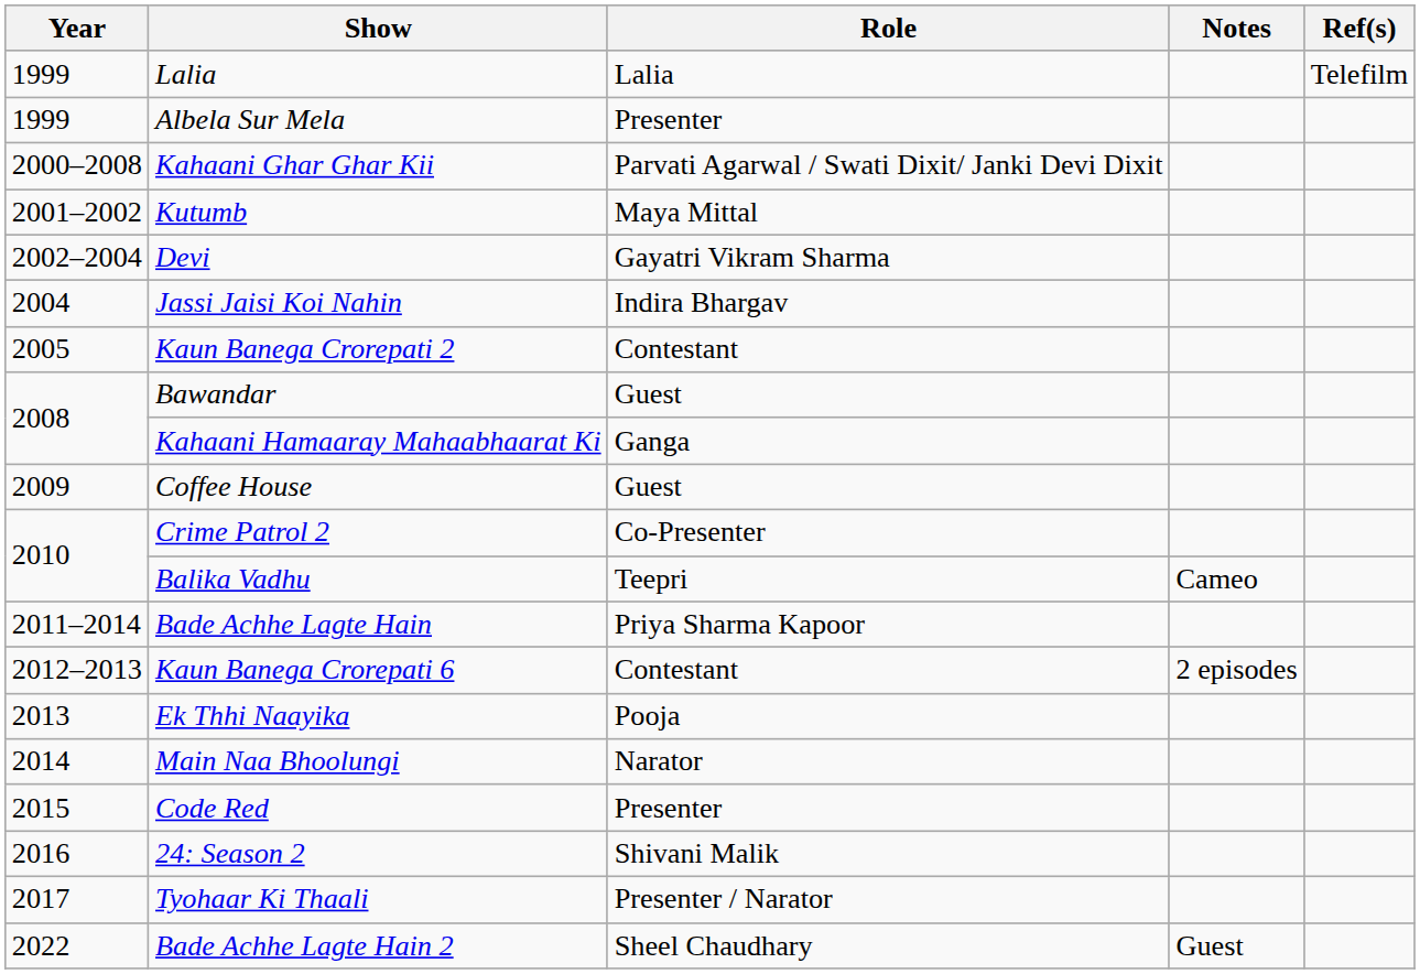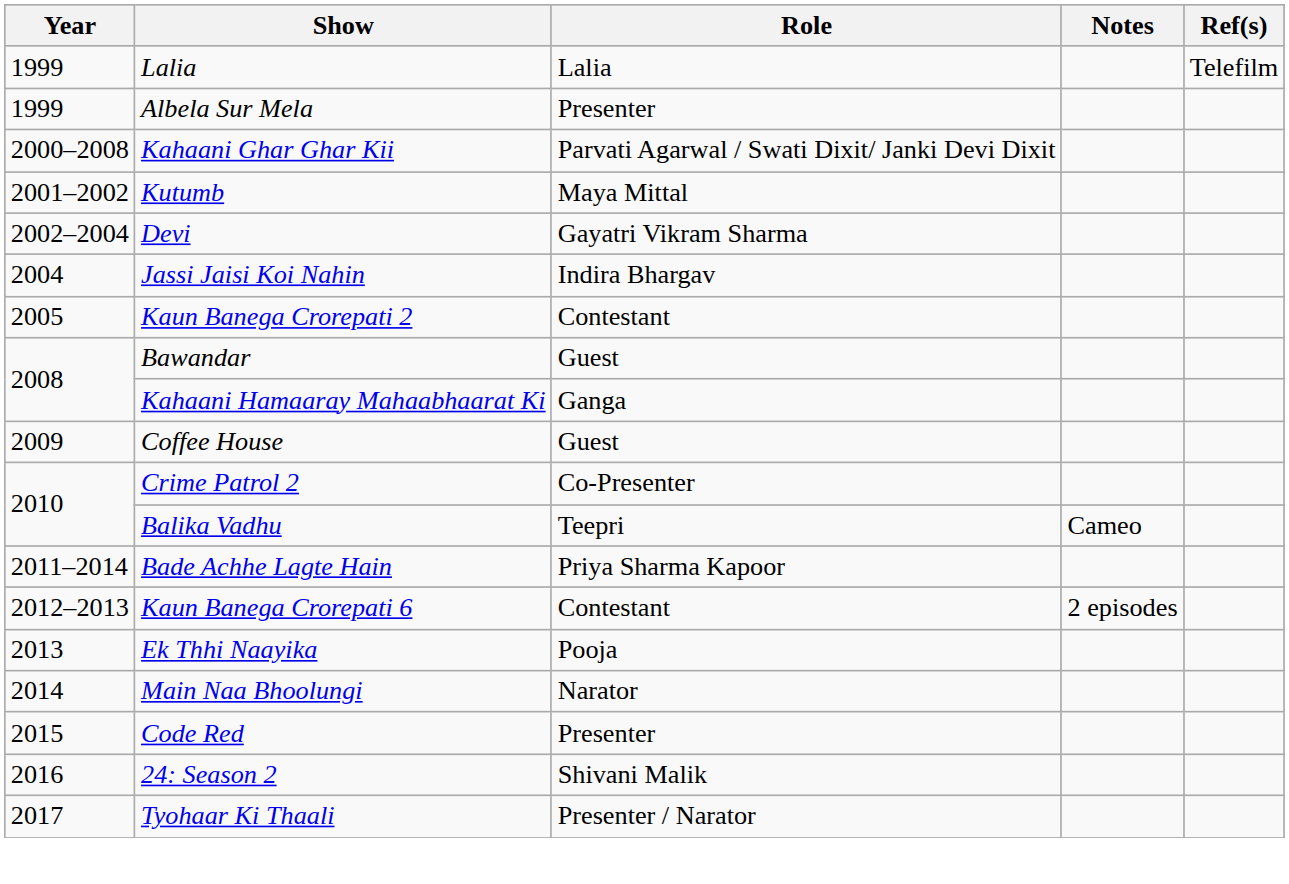- row: 2022 | Bade Achhe Lagte Hain 2 | Sheel Chaudhary | Guest
